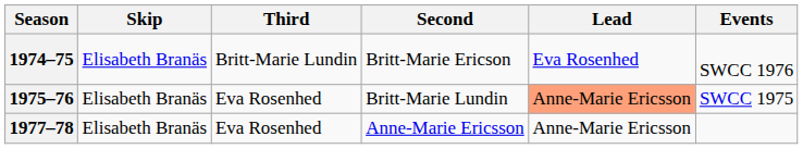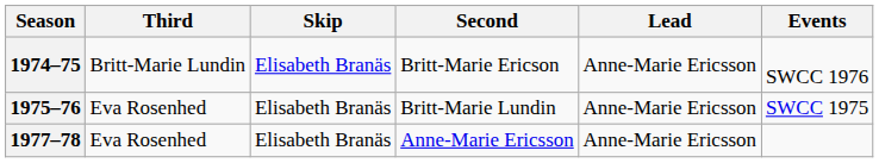columns swapped: Skip <-> Third
1974–75 | Lead: Eva Rosenhed -> Anne-Marie Ericsson
1975–76 | Lead: lightsalmon background -> no background
